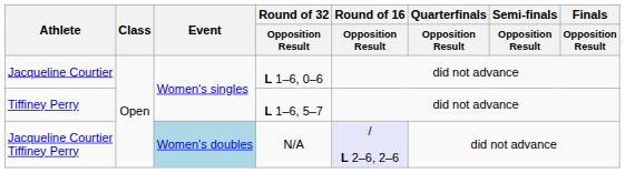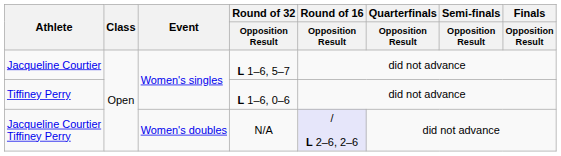Jacqueline Courtier | Round of 32 / Opposition Result: L 1–6, 0–6 -> L 1–6, 5–7
Tiffiney Perry | Round of 32 / Opposition Result: L 1–6, 5–7 -> L 1–6, 0–6
Jacqueline Courtier Tiffiney Perry | Event: lightblue background -> no background
